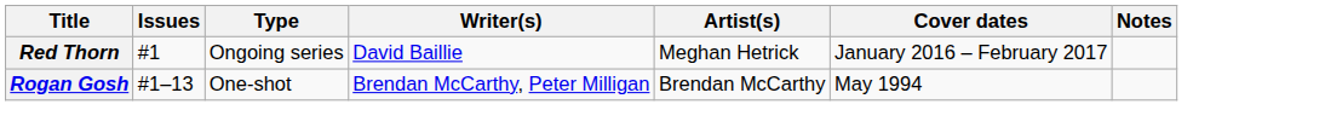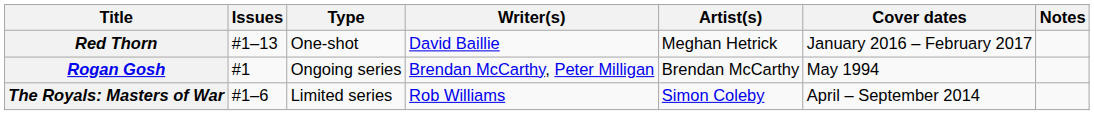Red Thorn | Issues: #1 -> #1–13
Red Thorn | Type: Ongoing series -> One-shot
Rogan Gosh | Issues: #1–13 -> #1
Rogan Gosh | Type: One-shot -> Ongoing series
+ row: The Royals: Masters of War | #1–6 | Limited series | Rob Williams | Simon Coleby | April – September 2014
